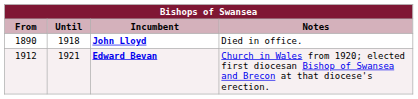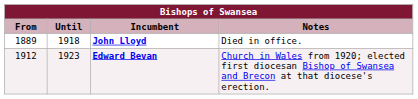John Lloyd | From: 1890 -> 1889
Edward Bevan | Until: 1921 -> 1923
